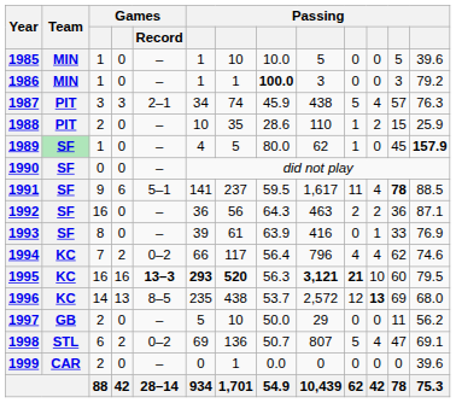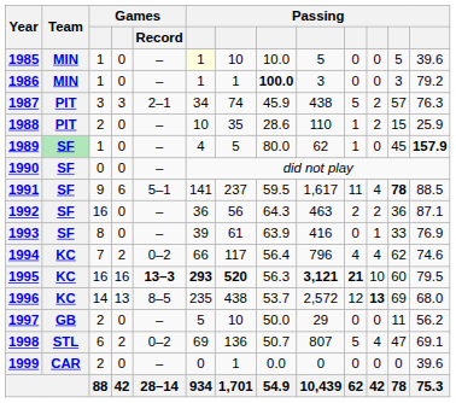1985 | column 6: no background -> lightyellow background
1987 | column 11: 4 -> 2
